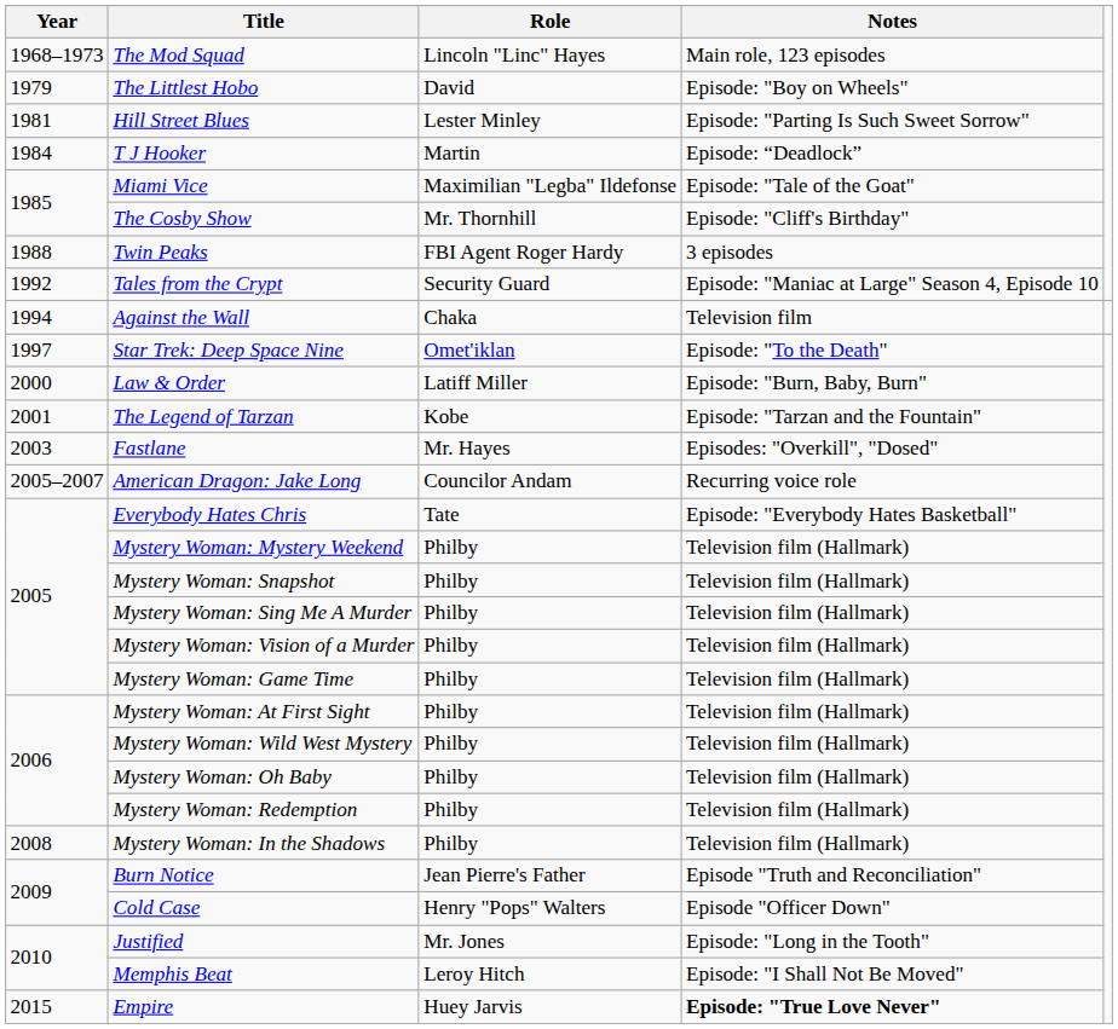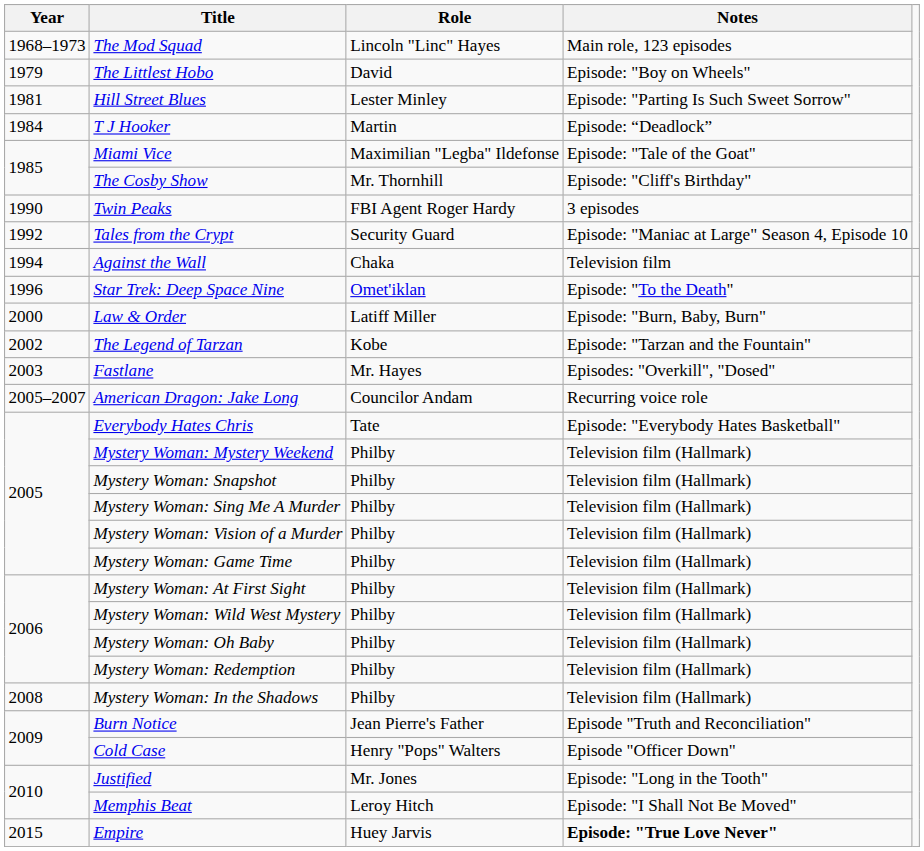Twin Peaks | Year: 1988 -> 1990
Star Trek: Deep Space Nine | Year: 1997 -> 1996
The Legend of Tarzan | Year: 2001 -> 2002
